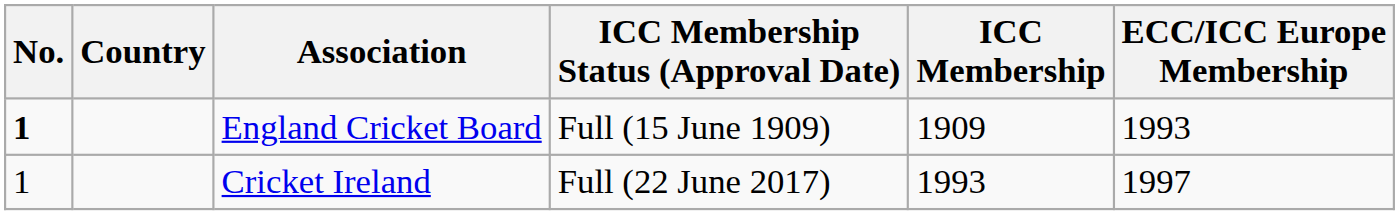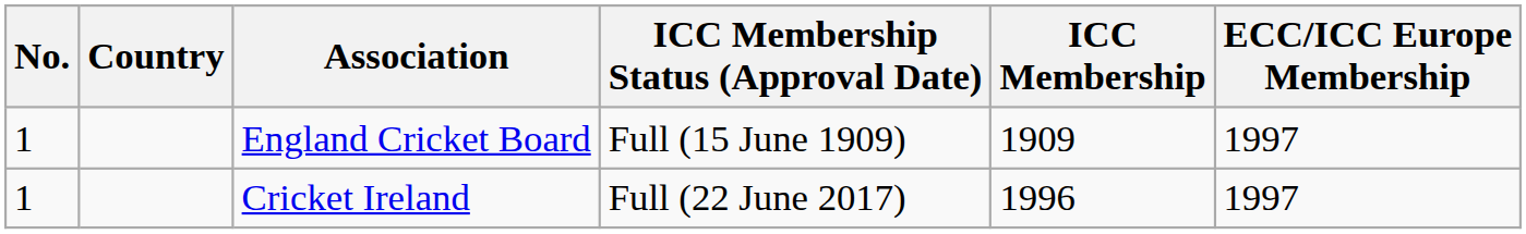England Cricket Board | No.: bold -> normal
England Cricket Board | ECC/ICC Europe Membership: 1993 -> 1997
Cricket Ireland | ICC Membership: 1993 -> 1996
